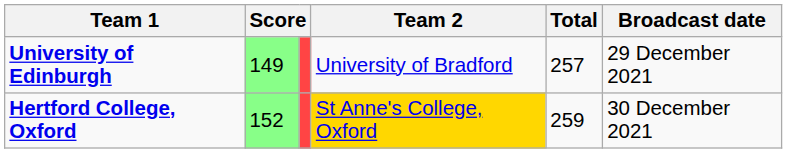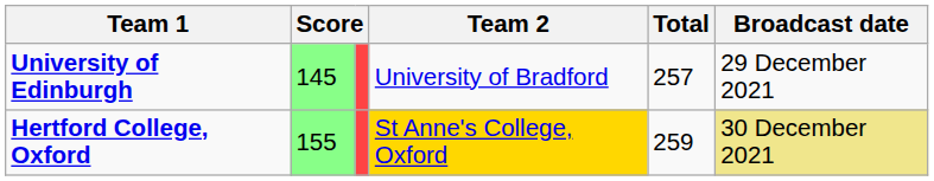University of Edinburgh | column 2: 149 -> 145
Hertford College, Oxford | column 2: 152 -> 155
Hertford College, Oxford | Broadcast date: no background -> khaki background
